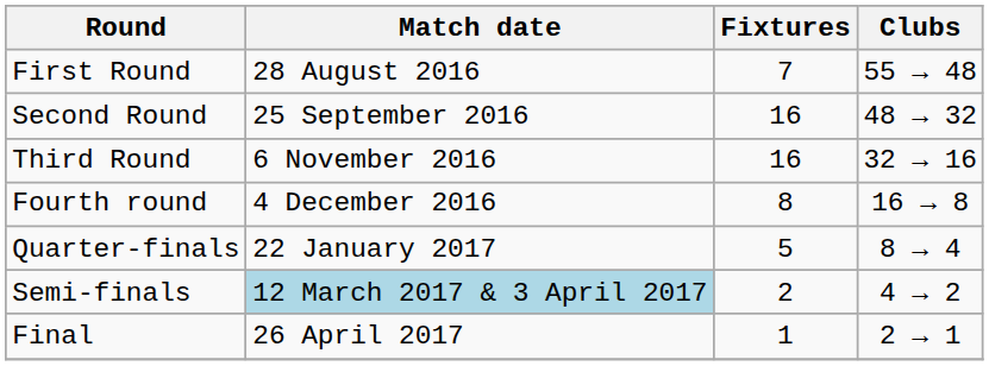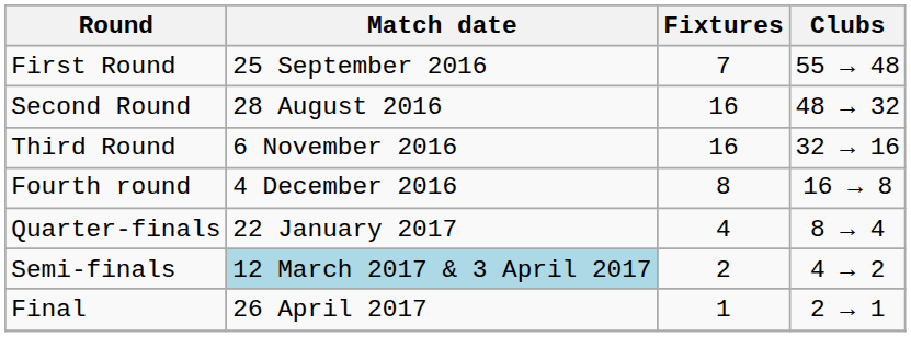First Round | Match date: 28 August 2016 -> 25 September 2016
Second Round | Match date: 25 September 2016 -> 28 August 2016
Quarter-finals | Fixtures: 5 -> 4
